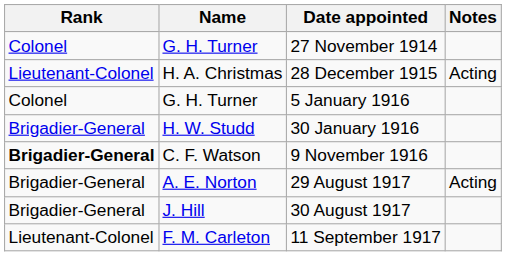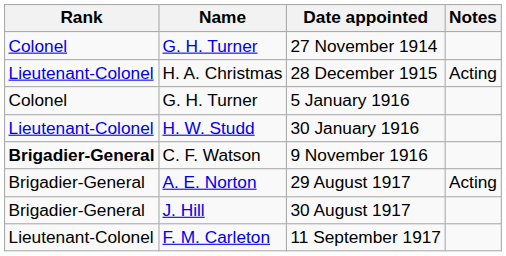30 January 1916 | Rank: Brigadier-General -> Lieutenant-Colonel
